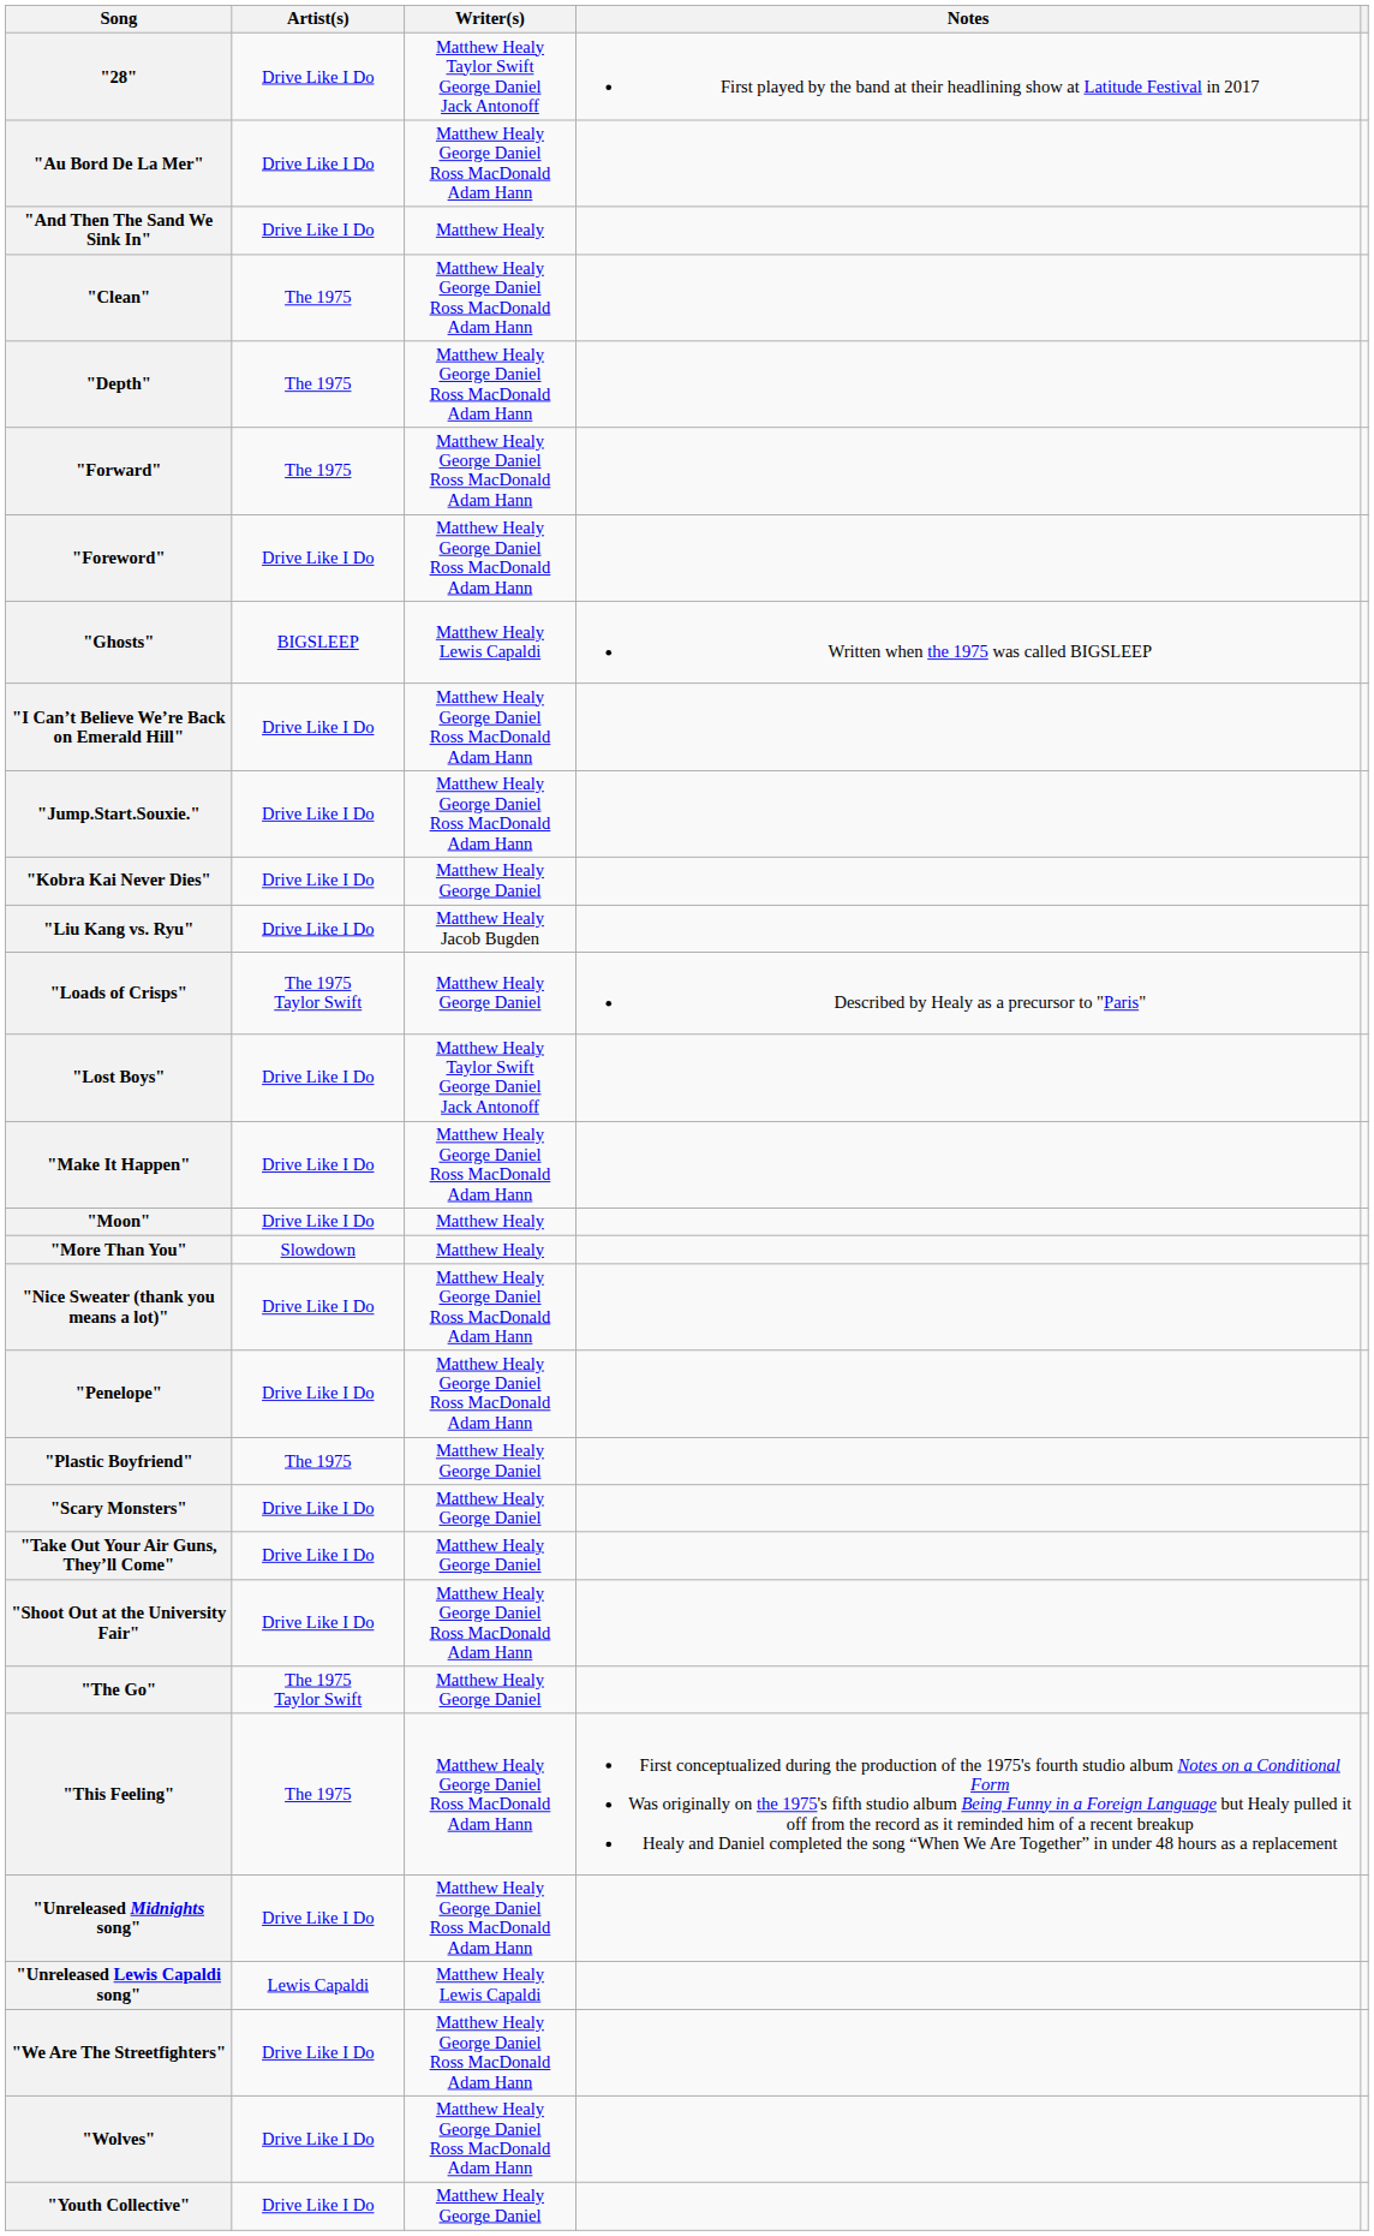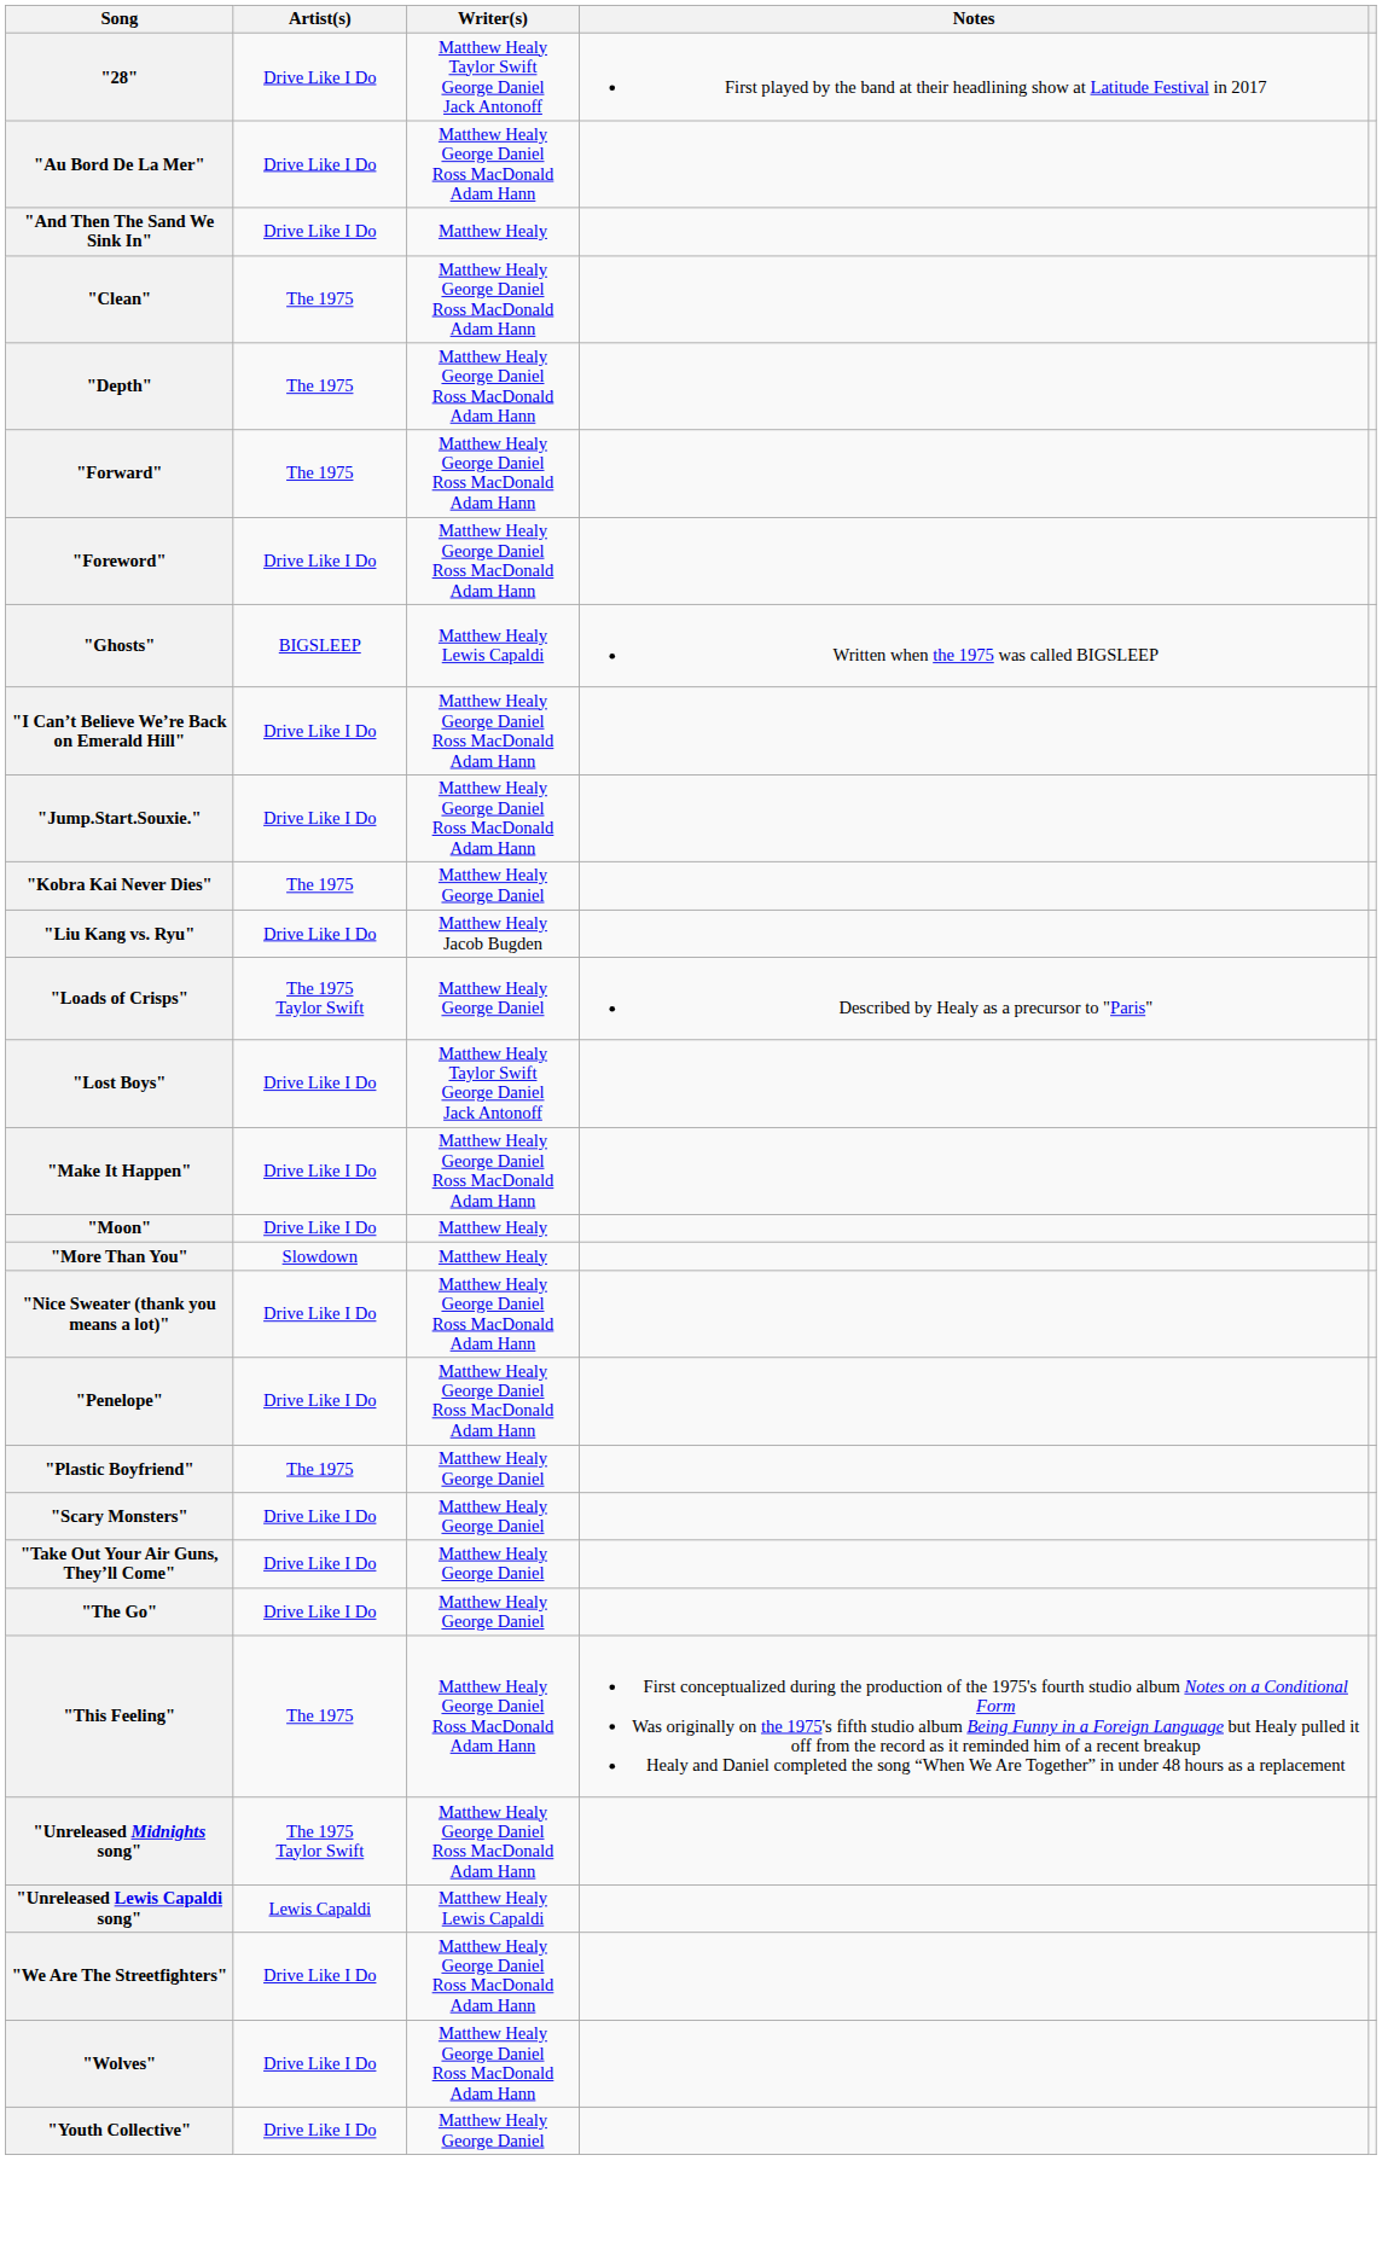"Kobra Kai Never Dies" | Artist(s): Drive Like I Do -> The 1975
- row: "Shoot Out at the University Fair" | Drive Like I Do | Matthew Healy George Daniel Ross MacDonald Adam Hann
"The Go" | Artist(s): The 1975 Taylor Swift -> Drive Like I Do
"Unreleased Midnights song" | Artist(s): Drive Like I Do -> The 1975 Taylor Swift
